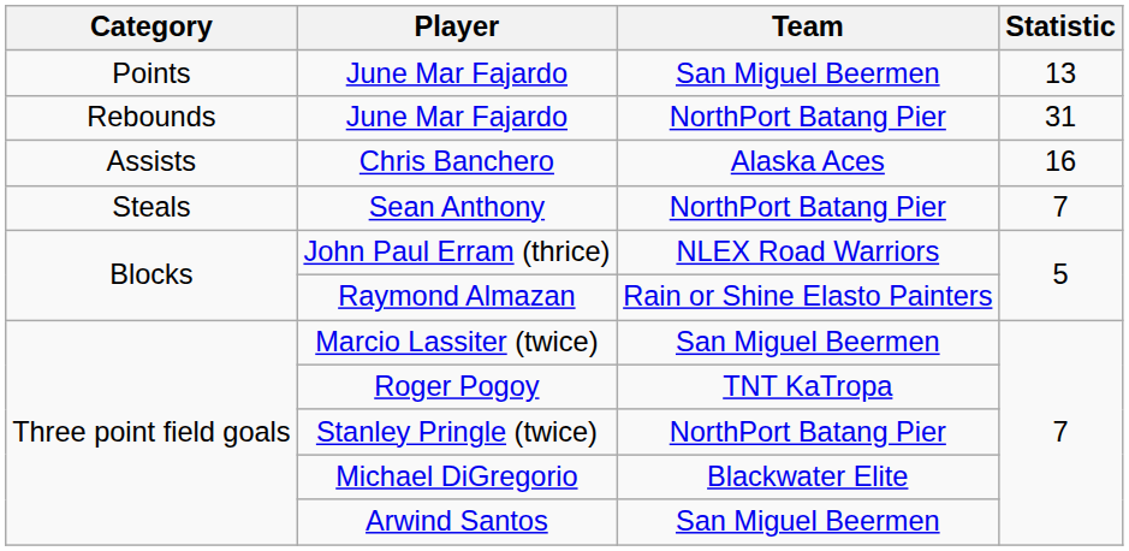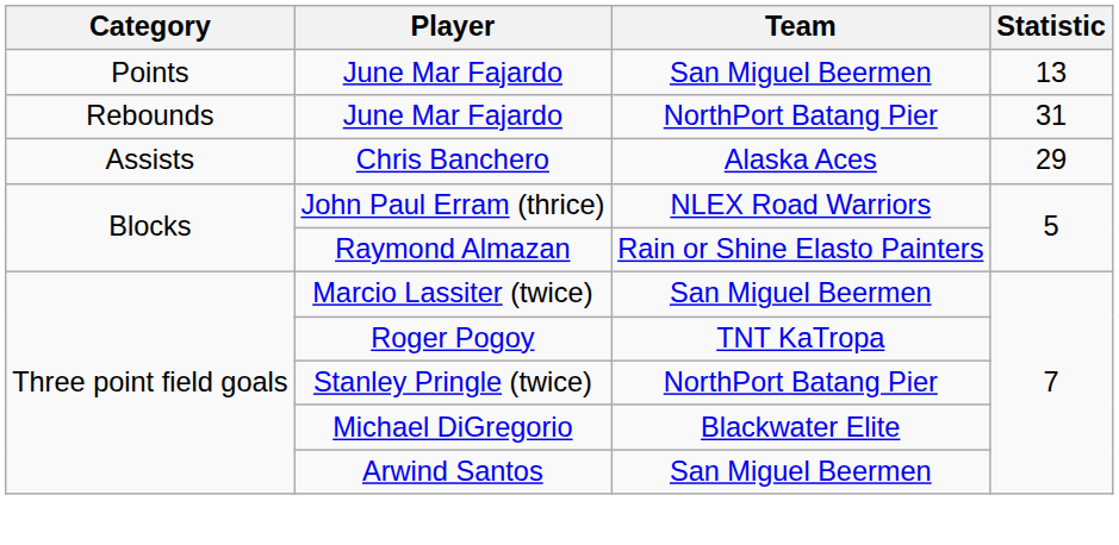Chris Banchero | Statistic: 16 -> 29
- row: Steals | Sean Anthony | NorthPort Batang Pier | 7
